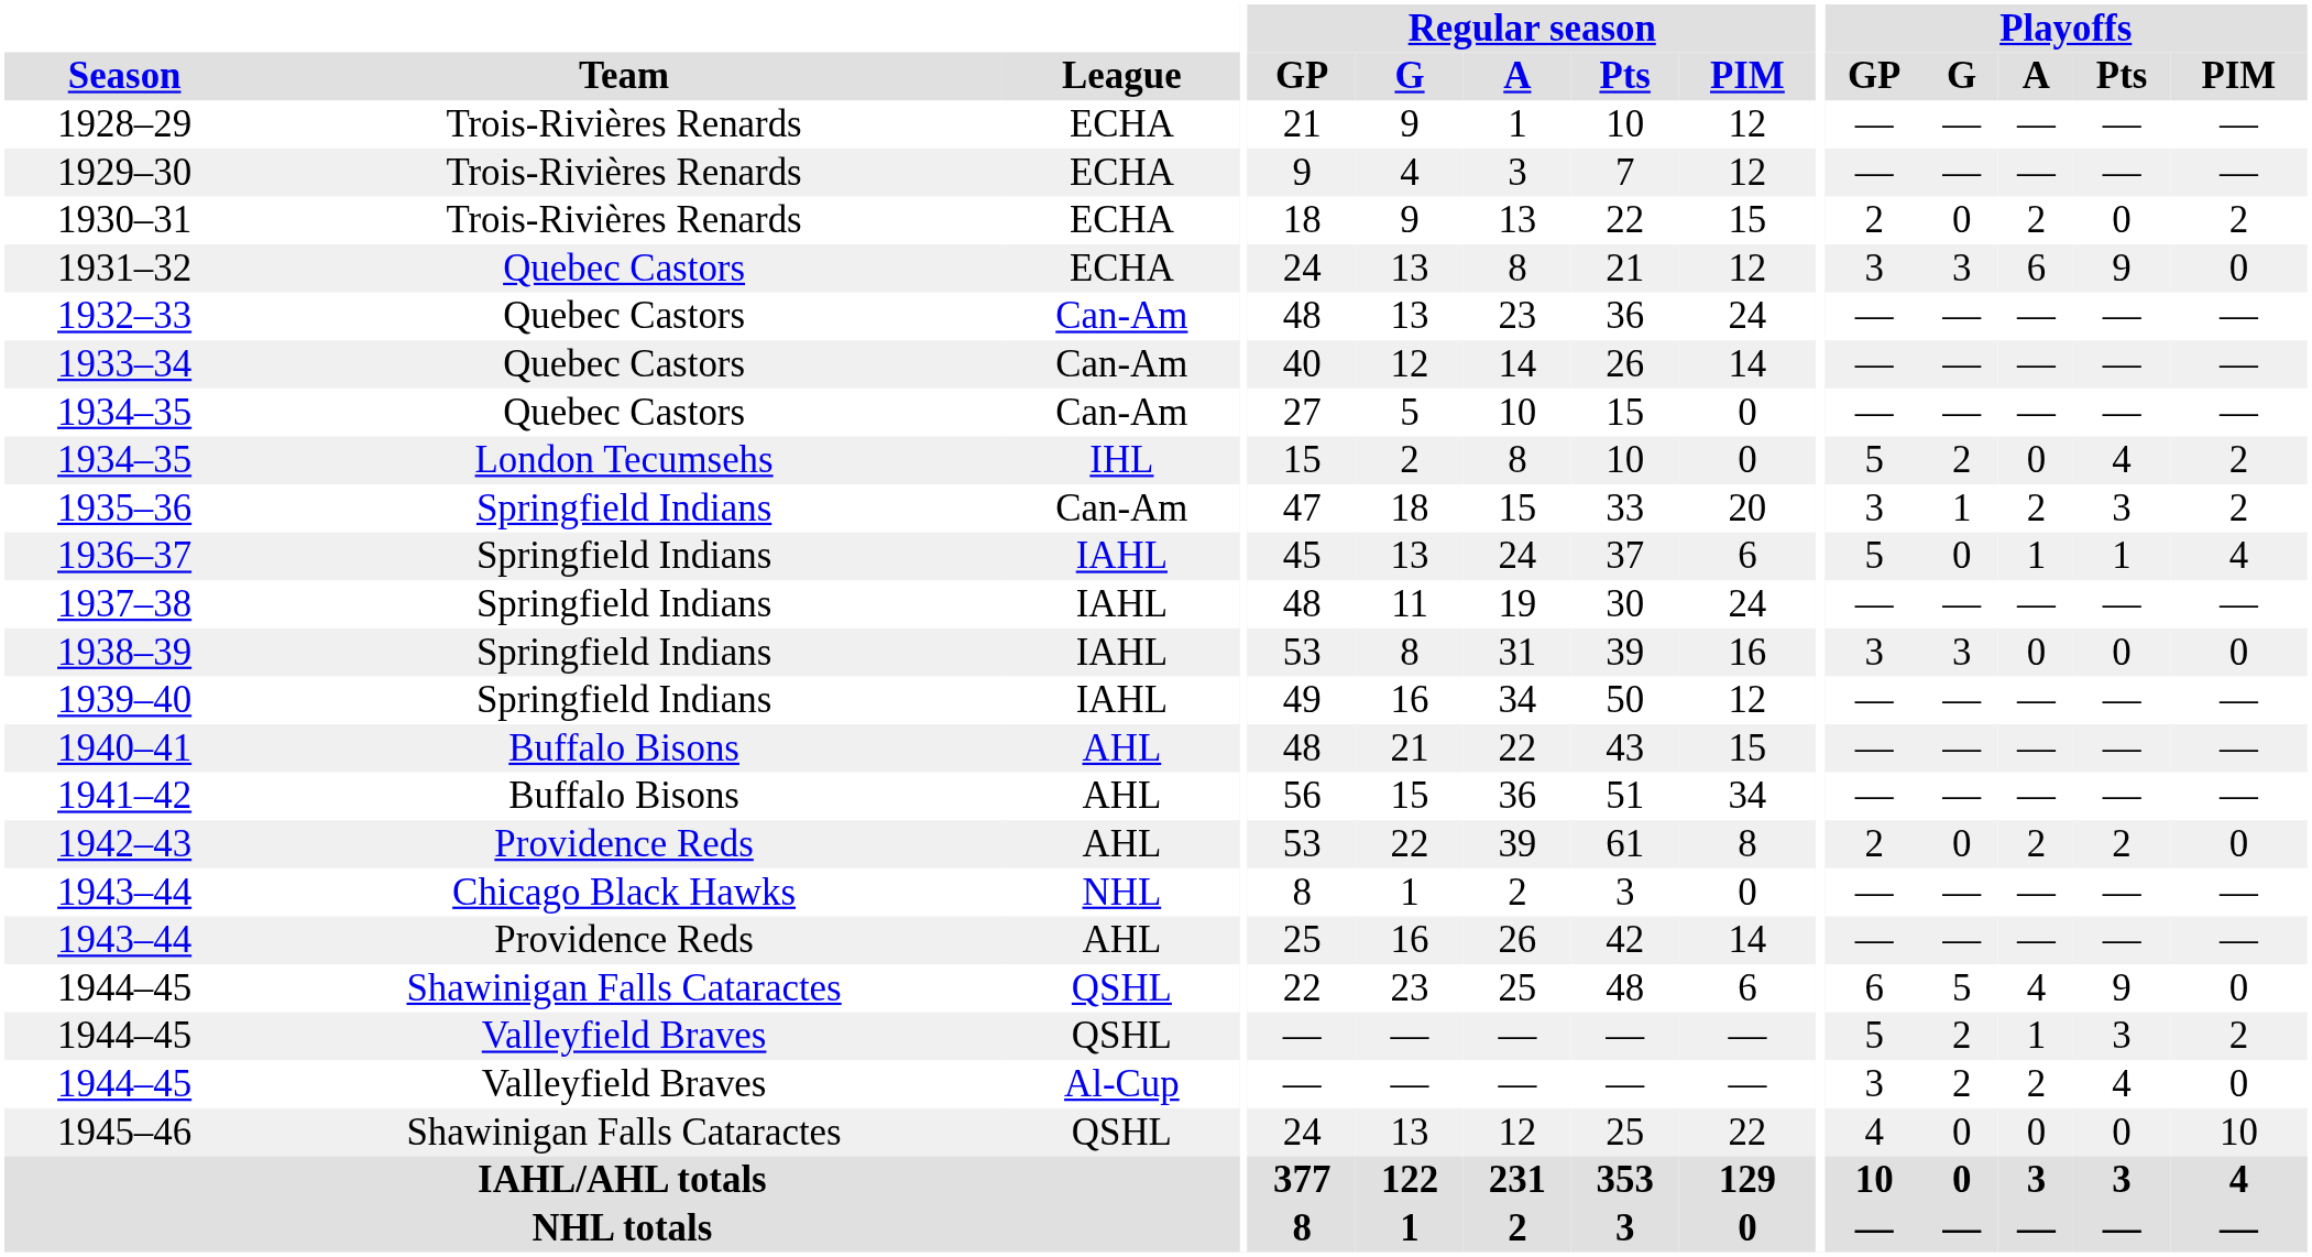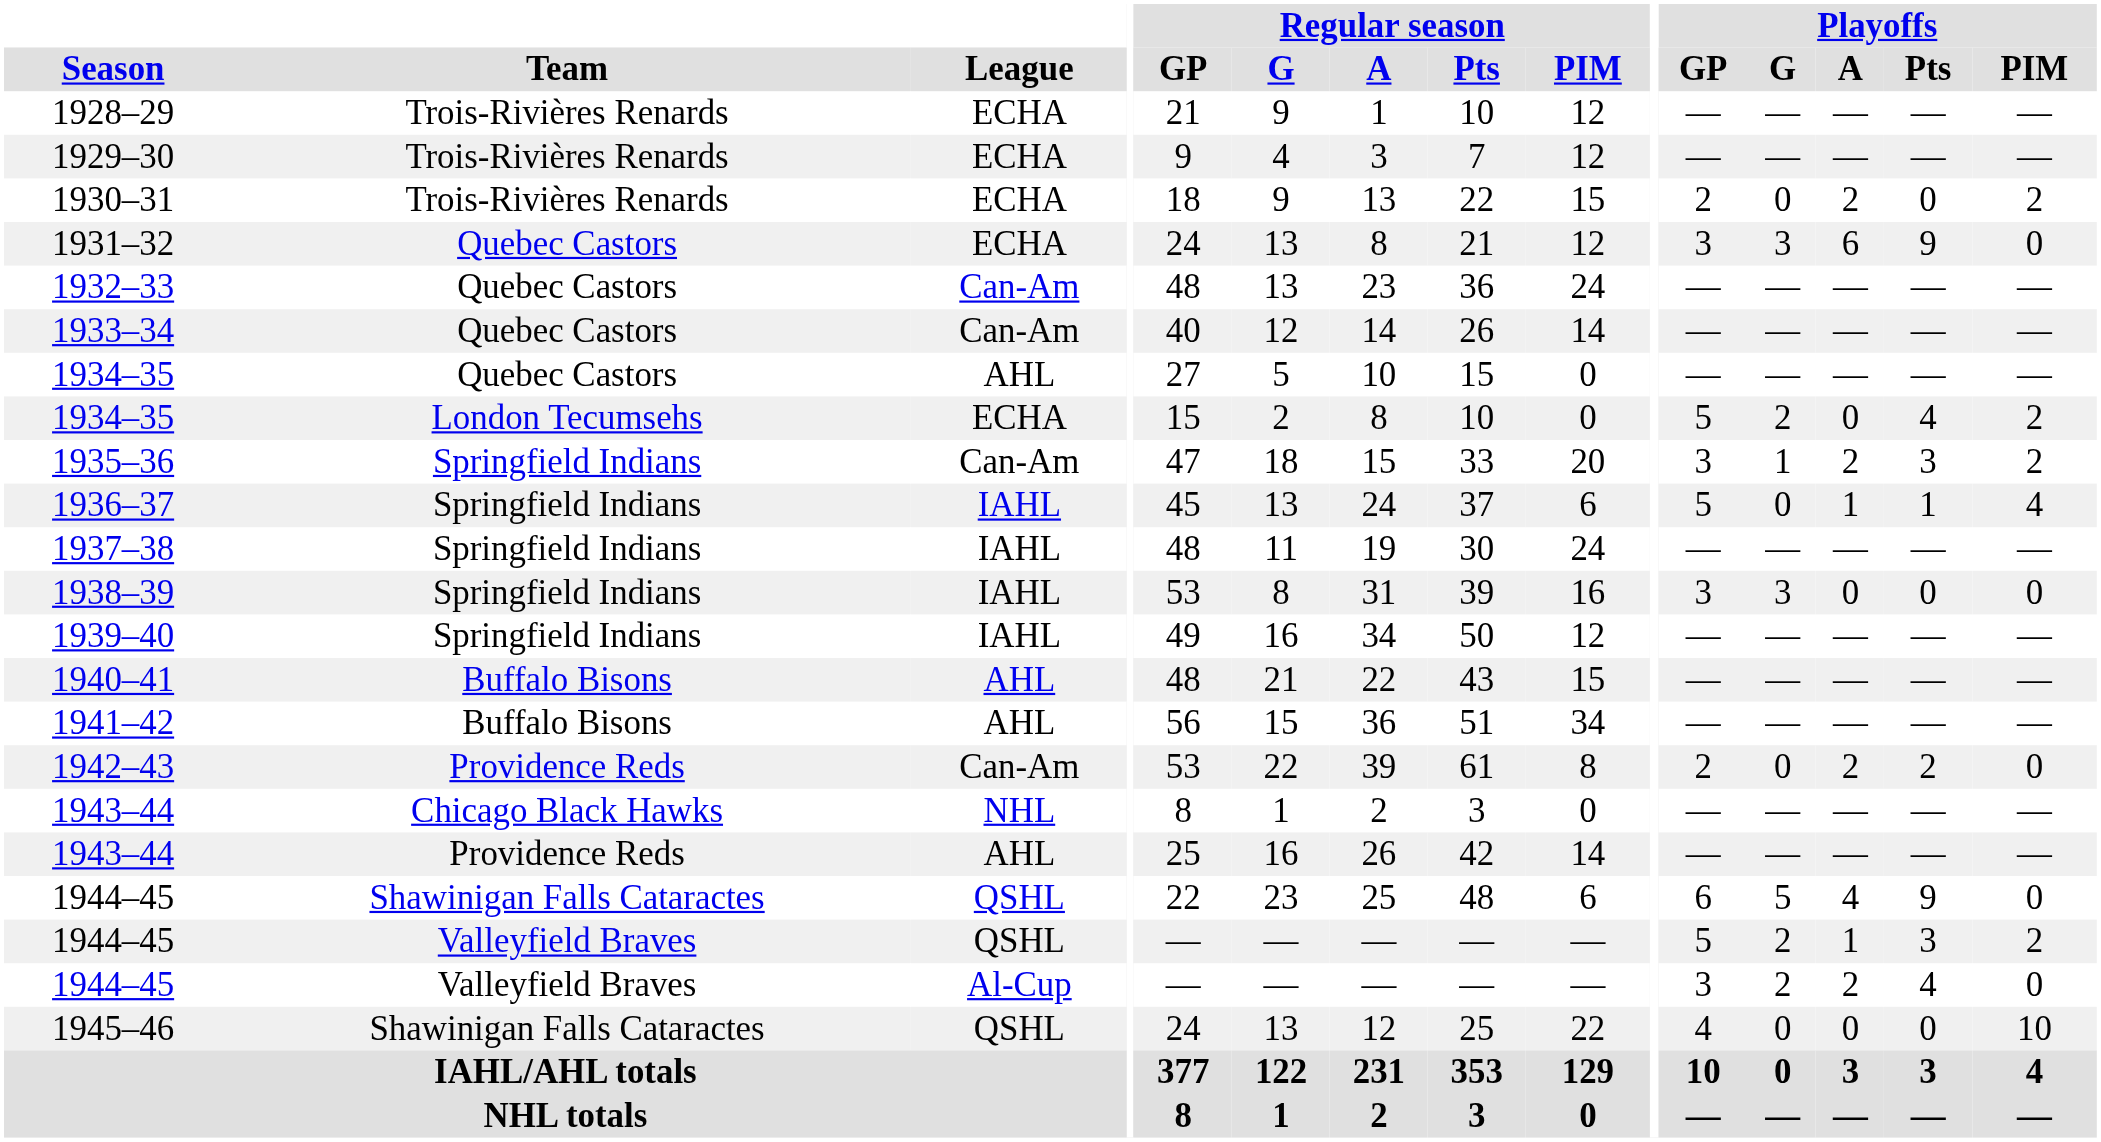1934–35 / Quebec Castors | League: Can-Am -> AHL
1934–35 / London Tecumsehs | League: IHL -> ECHA
1942–43 | League: AHL -> Can-Am
